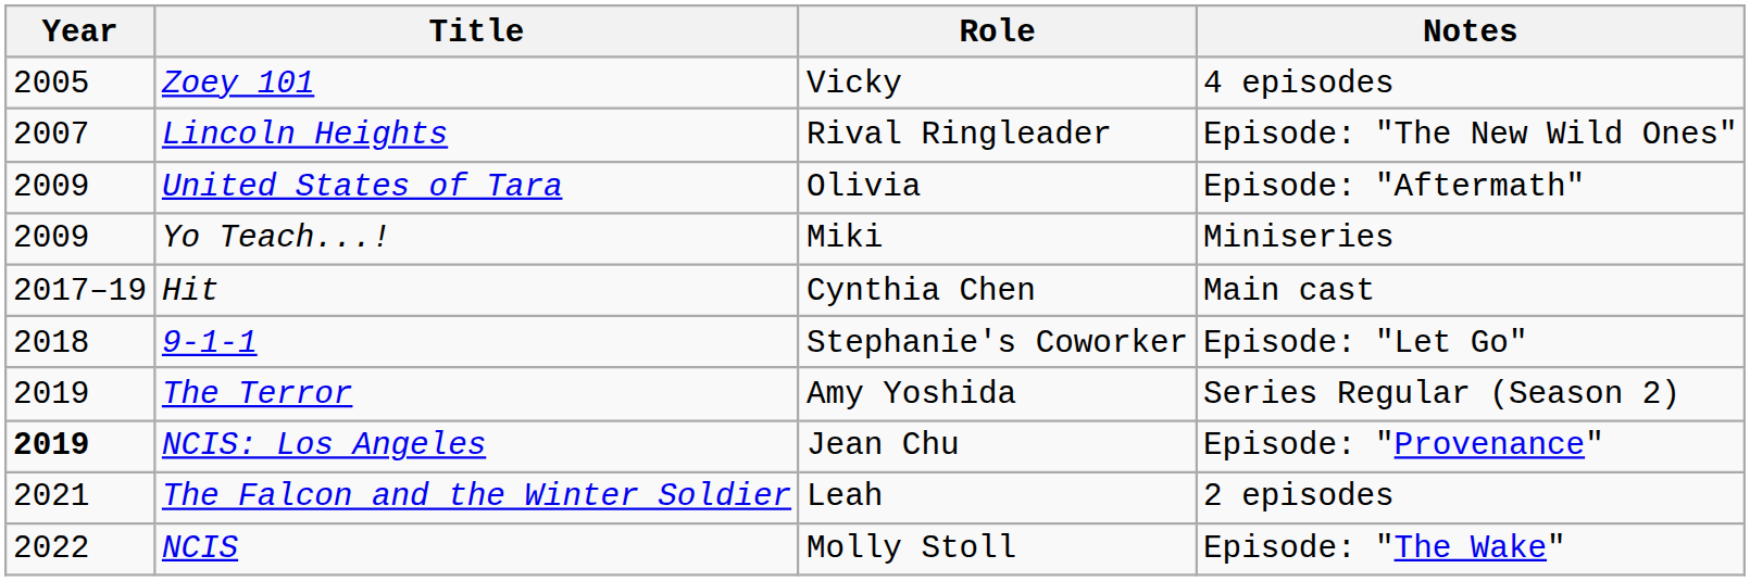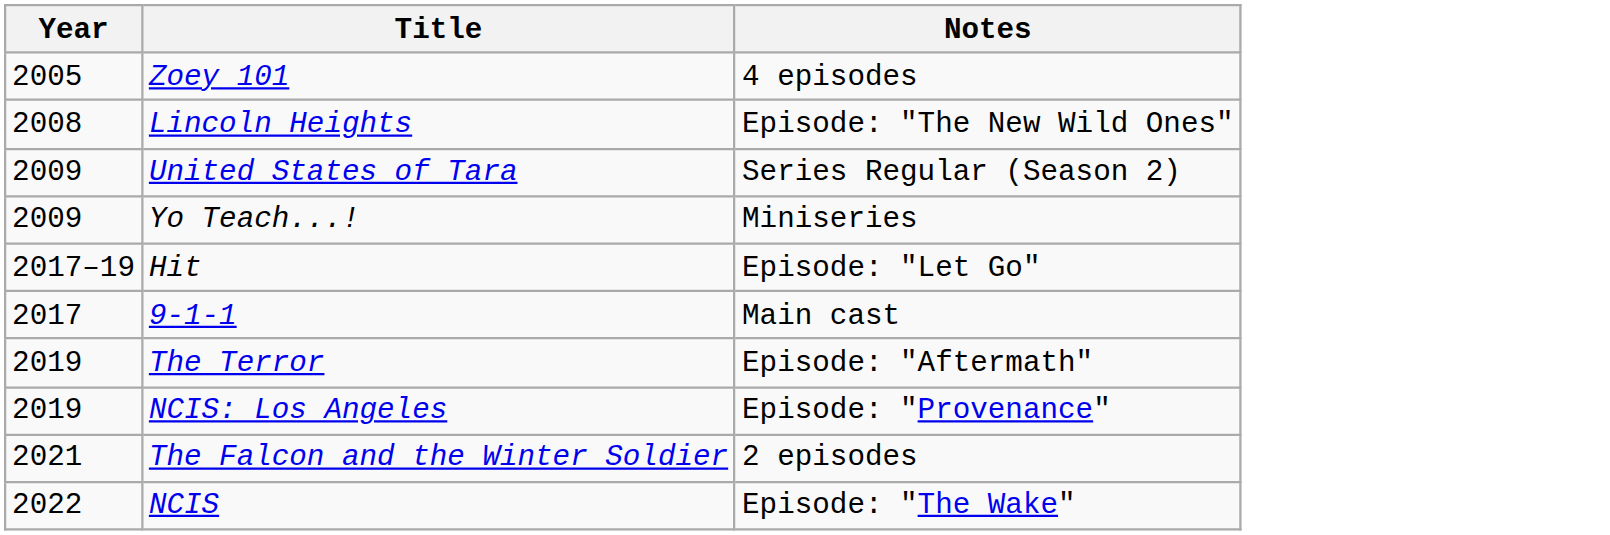- column: Role | Vicky | Rival Ringleader | Olivia | Miki | Cynthia Chen | Stephanie's Coworker | Amy Yoshida | Jean Chu | Leah | Molly Stoll
Lincoln Heights | Year: 2007 -> 2008
United States of Tara | Notes: Episode: "Aftermath" -> Series Regular (Season 2)
Hit | Notes: Main cast -> Episode: "Let Go"
9-1-1 | Year: 2018 -> 2017
9-1-1 | Notes: Episode: "Let Go" -> Main cast
The Terror | Notes: Series Regular (Season 2) -> Episode: "Aftermath"
NCIS: Los Angeles | Year: bold -> normal
